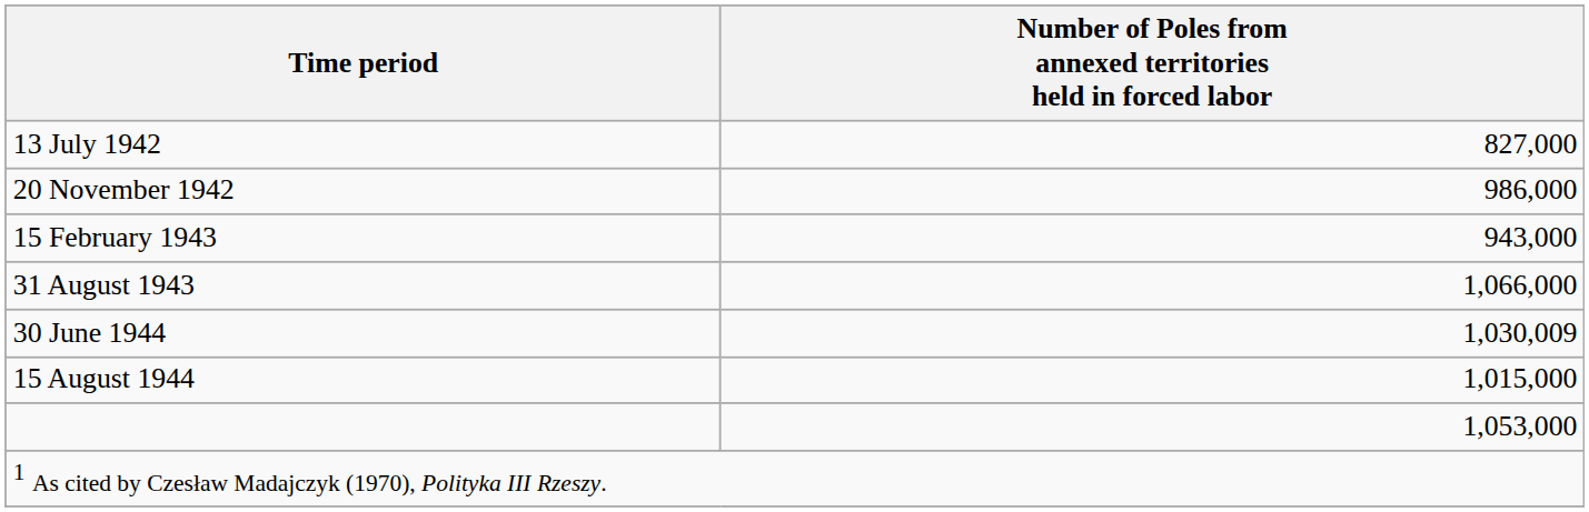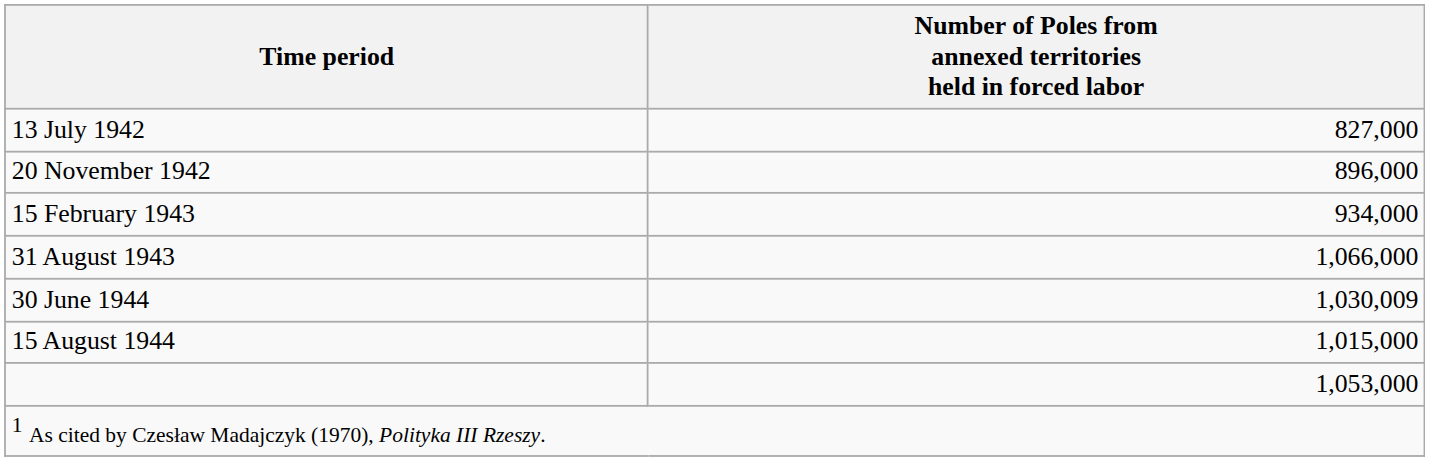20 November 1942 | column 2: 986,000 -> 896,000
15 February 1943 | column 2: 943,000 -> 934,000
